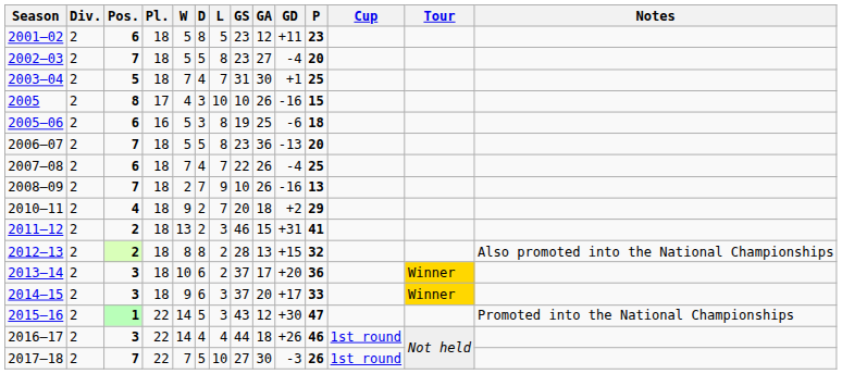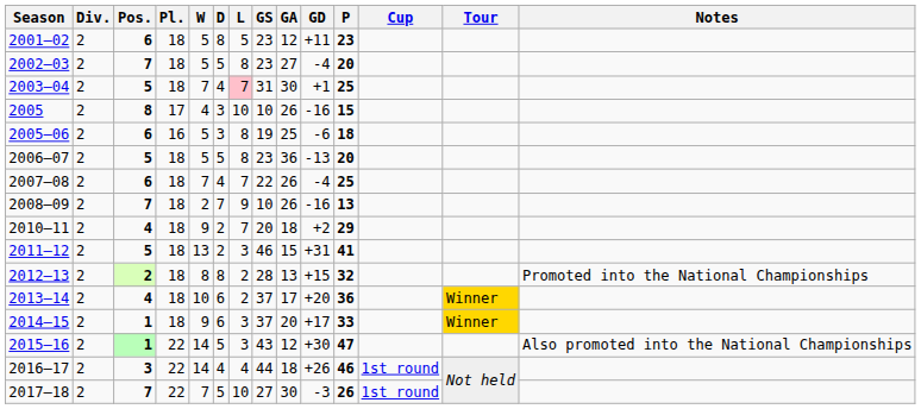2003–04 | L: no background -> pink background
2006–07 | Pos.: 7 -> 5
2011–12 | Pos.: 2 -> 5
2012–13 | Notes: Also promoted into the National Championships -> Promoted into the National Championships
2013–14 | Pos.: 3 -> 4
2014–15 | Pos.: 3 -> 1
2015–16 | Notes: Promoted into the National Championships -> Also promoted into the National Championships
